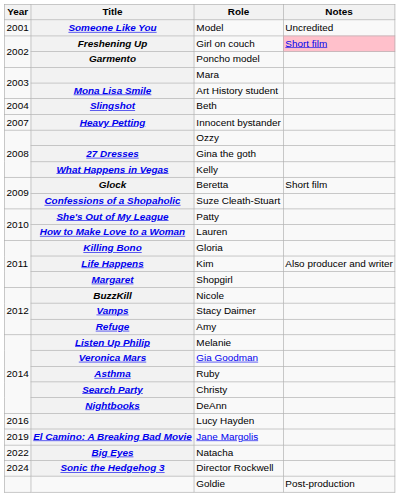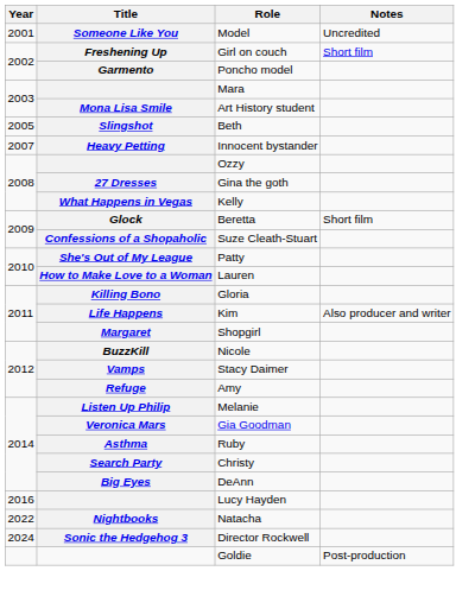Girl on couch | Notes: pink background -> no background
Beth | Year: 2004 -> 2005
DeAnn | Title: Nightbooks -> Big Eyes
- row: 2019 | El Camino: A Breaking Bad Movie | Jane Margolis
Natacha | Title: Big Eyes -> Nightbooks
